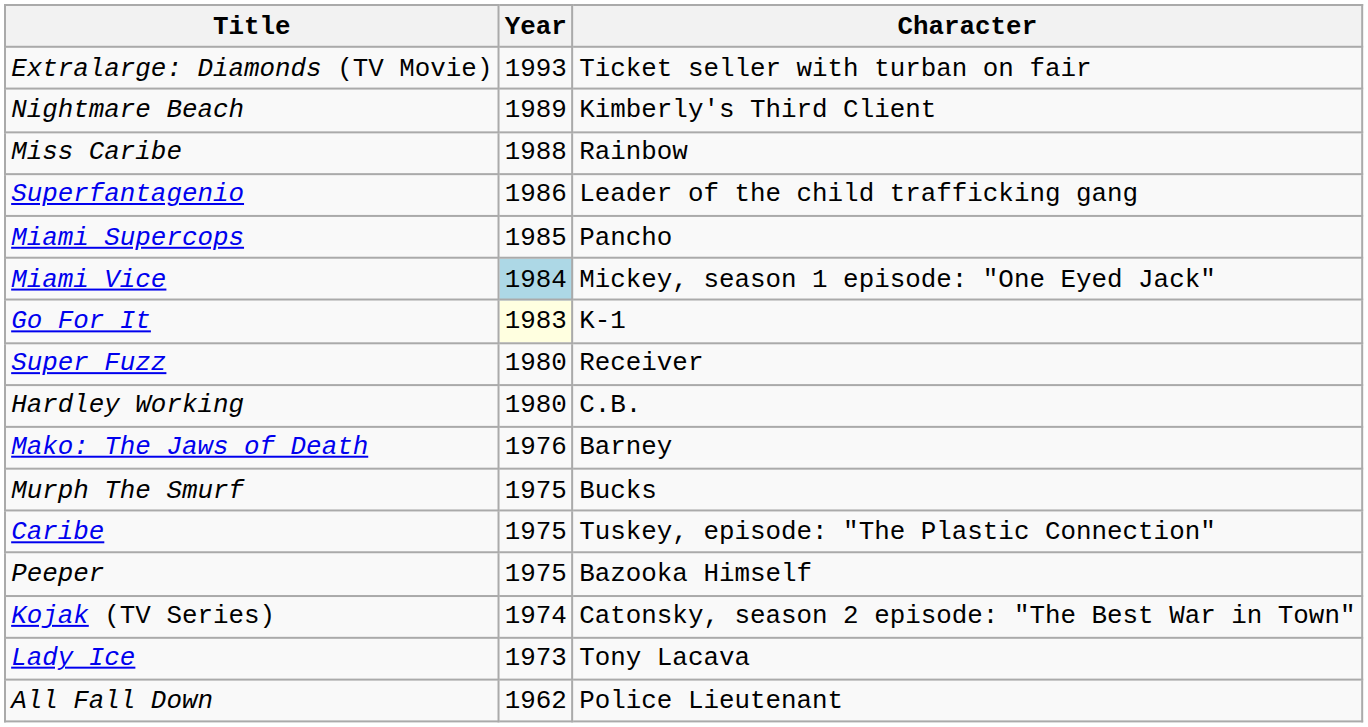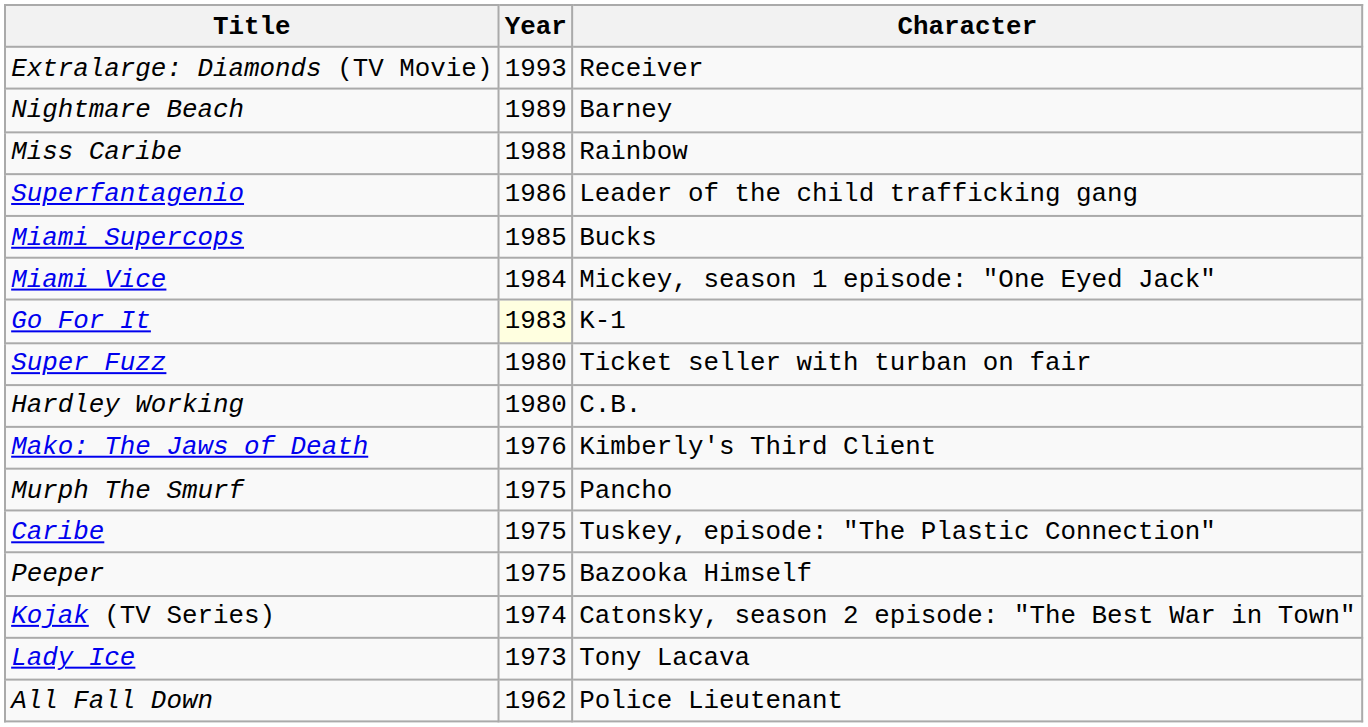Extralarge: Diamonds (TV Movie) | Character: Ticket seller with turban on fair -> Receiver
Nightmare Beach | Character: Kimberly's Third Client -> Barney
Miami Supercops | Character: Pancho -> Bucks
Miami Vice | Year: lightblue background -> no background
Super Fuzz | Character: Receiver -> Ticket seller with turban on fair
Mako: The Jaws of Death | Character: Barney -> Kimberly's Third Client
Murph The Smurf | Character: Bucks -> Pancho
